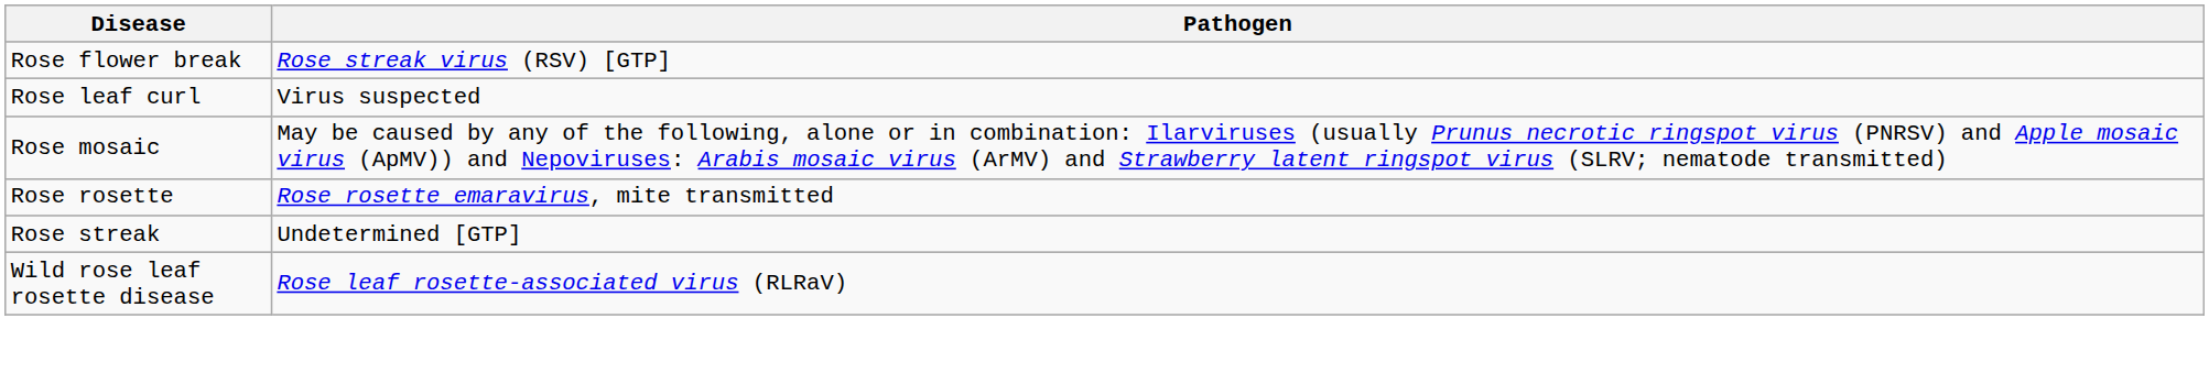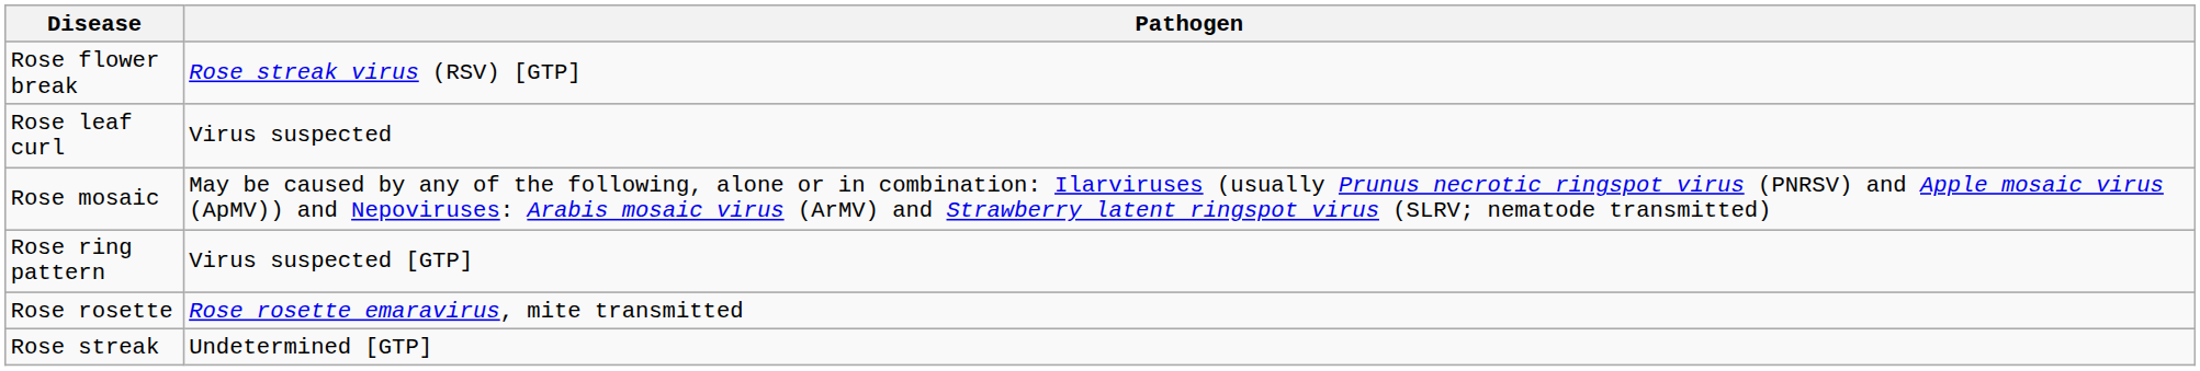+ row: Rose ring pattern | Virus suspected [GTP]
- row: Wild rose leaf rosette disease | Rose leaf rosette-associated virus (RLRaV)
